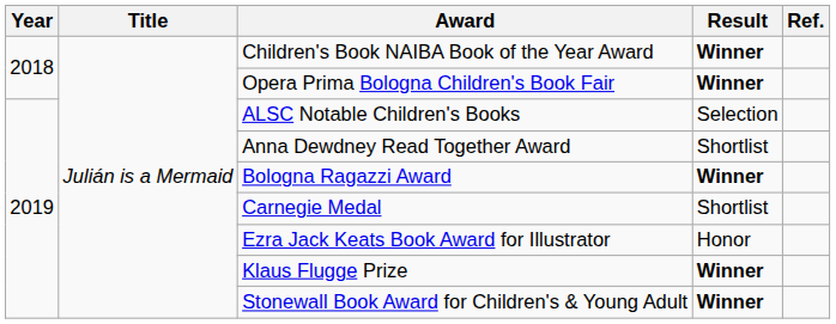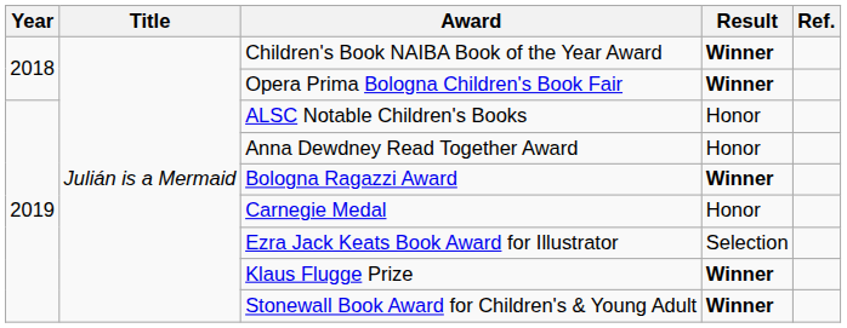ALSC Notable Children's Books | Result: Selection -> Honor
Anna Dewdney Read Together Award | Result: Shortlist -> Honor
Carnegie Medal | Result: Shortlist -> Honor
Ezra Jack Keats Book Award for Illustrator | Result: Honor -> Selection
